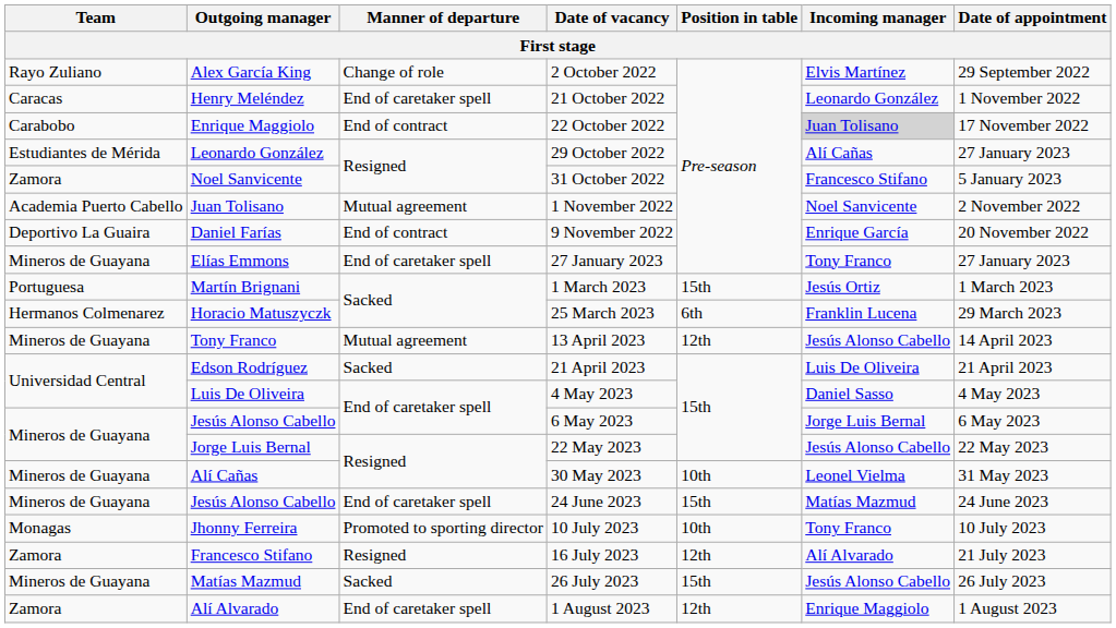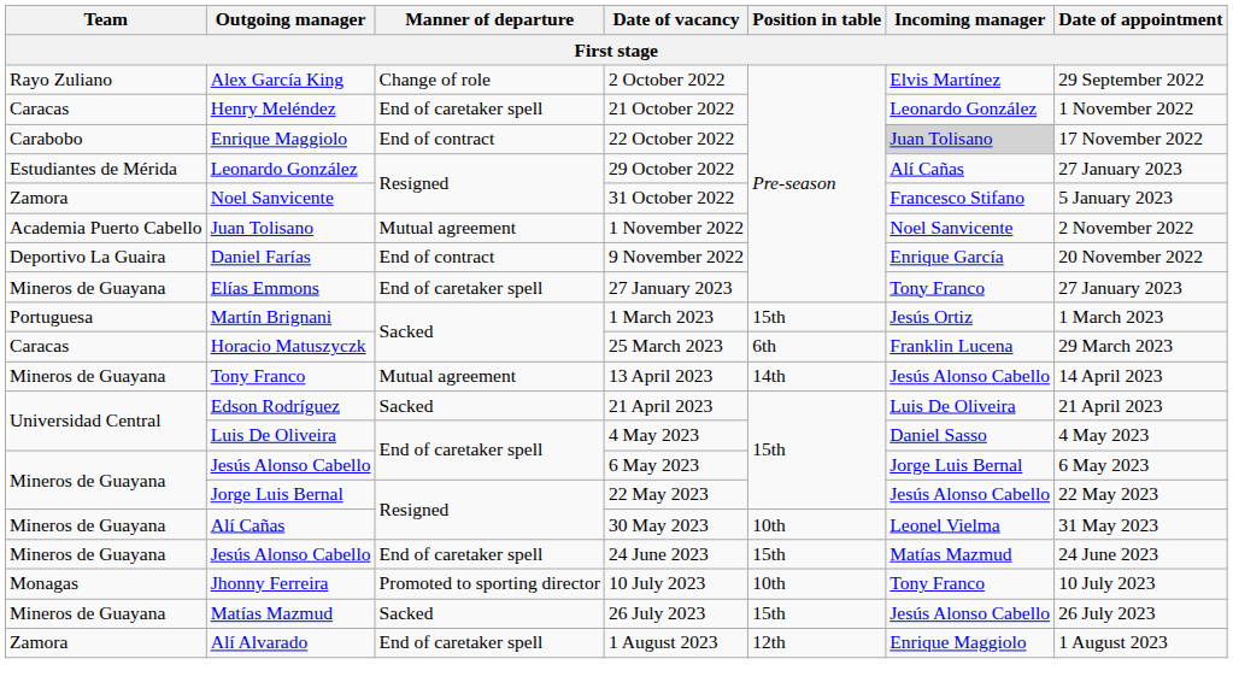25 March 2023 | Team: Hermanos Colmenarez -> Caracas
13 April 2023 | Position in table: 12th -> 14th
- row: Zamora | Francesco Stifano | Resigned | 16 July 2023 | 12th | Alí Alvarado | 21 July 2023
